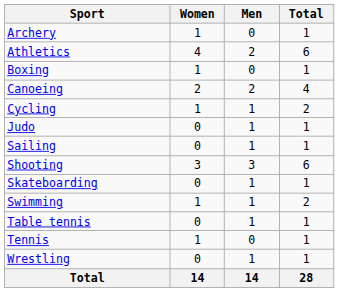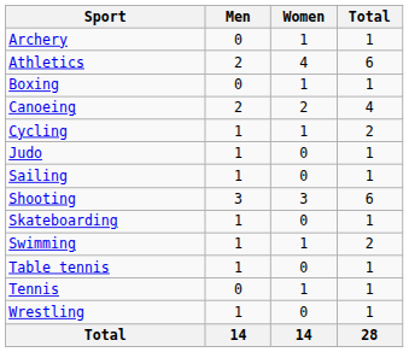columns swapped: Men <-> Women
